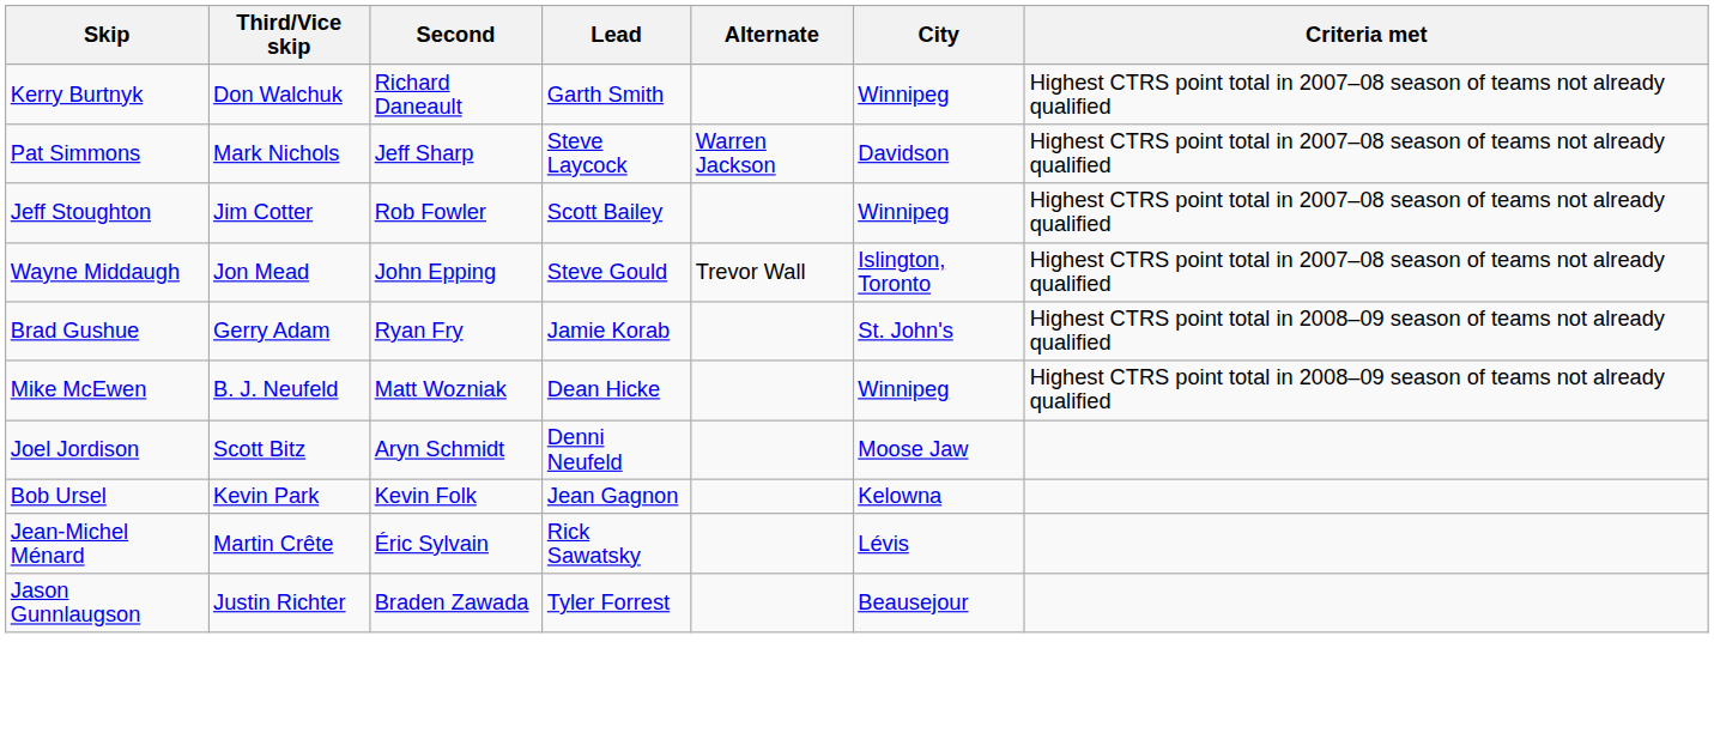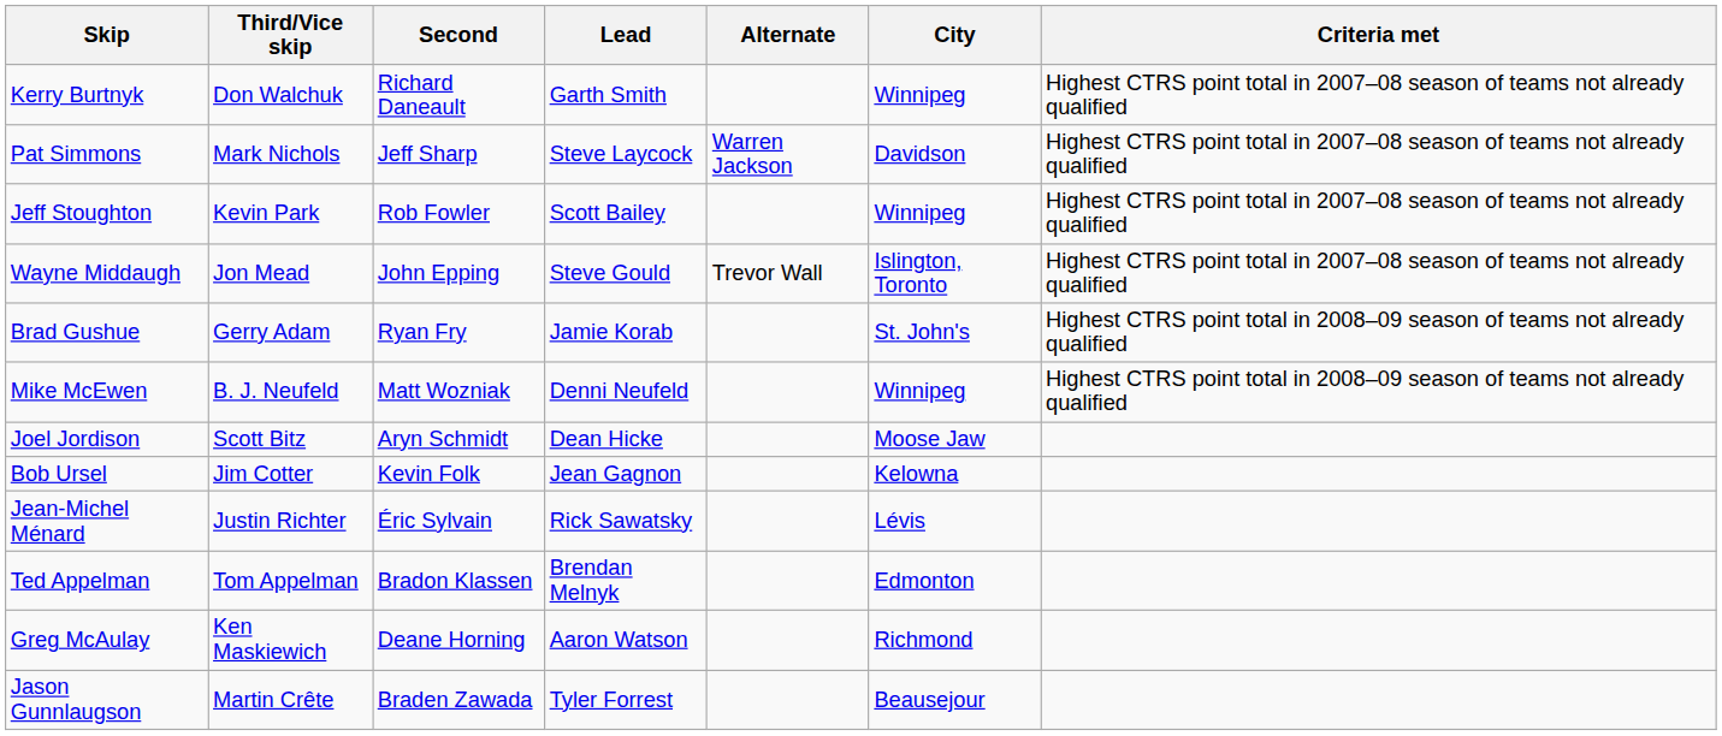Jeff Stoughton | Third/Vice skip: Jim Cotter -> Kevin Park
Mike McEwen | Lead: Dean Hicke -> Denni Neufeld
Joel Jordison | Lead: Denni Neufeld -> Dean Hicke
Bob Ursel | Third/Vice skip: Kevin Park -> Jim Cotter
Jean-Michel Ménard | Third/Vice skip: Martin Crête -> Justin Richter
+ row: Ted Appelman | Tom Appelman | Bradon Klassen | Brendan Melnyk | Edmonton
+ row: Greg McAulay | Ken Maskiewich | Deane Horning | Aaron Watson | Richmond
Jason Gunnlaugson | Third/Vice skip: Justin Richter -> Martin Crête
